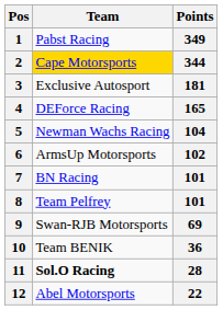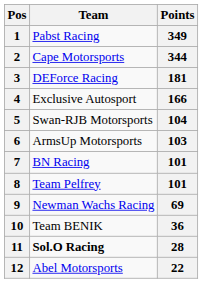2 | Team: gold background -> no background
3 | Team: Exclusive Autosport -> DEForce Racing
4 | Team: DEForce Racing -> Exclusive Autosport
4 | Points: 165 -> 166
5 | Team: Newman Wachs Racing -> Swan-RJB Motorsports
6 | Points: 102 -> 103
9 | Team: Swan-RJB Motorsports -> Newman Wachs Racing
